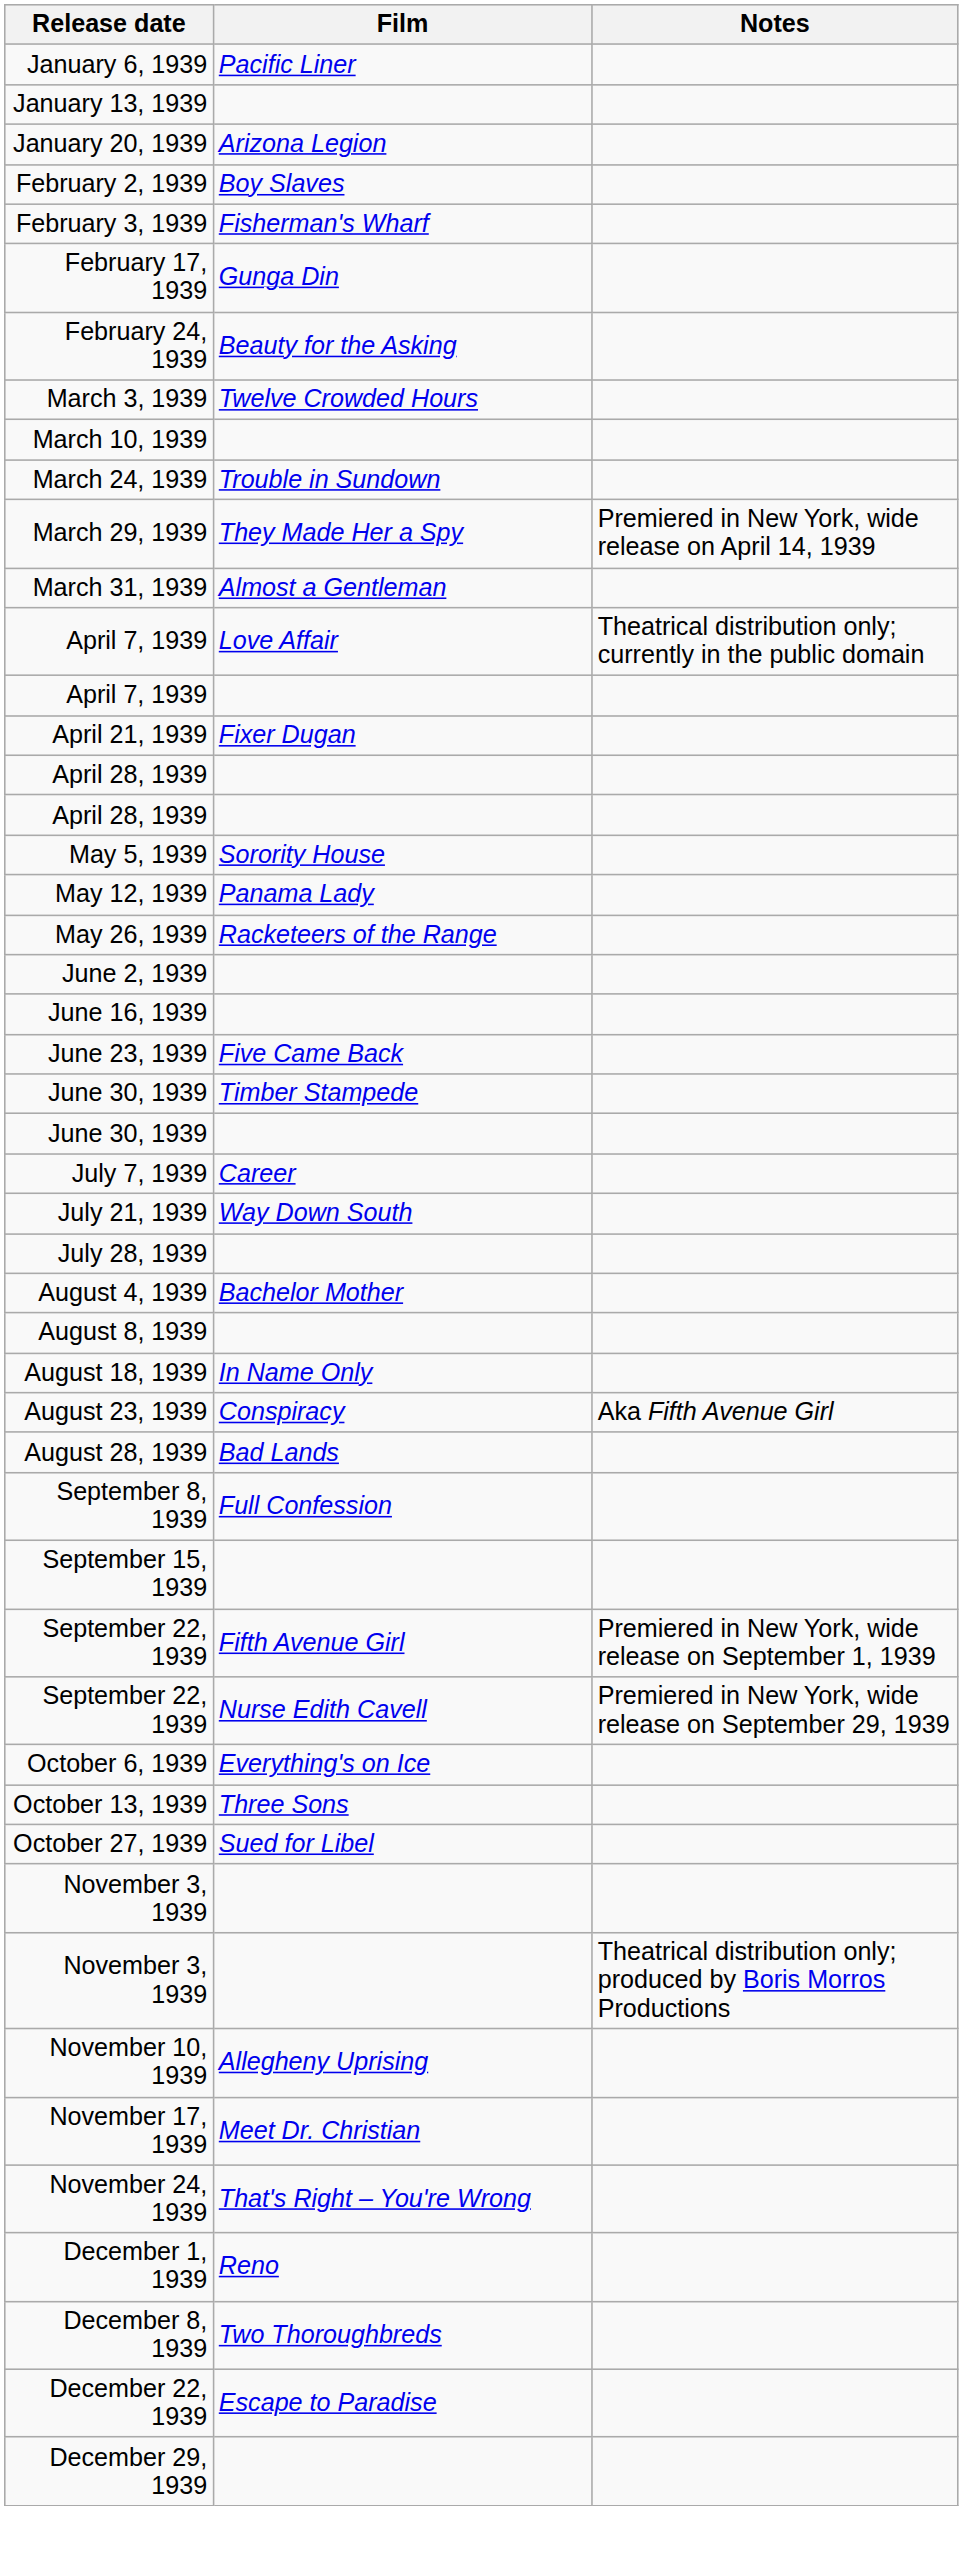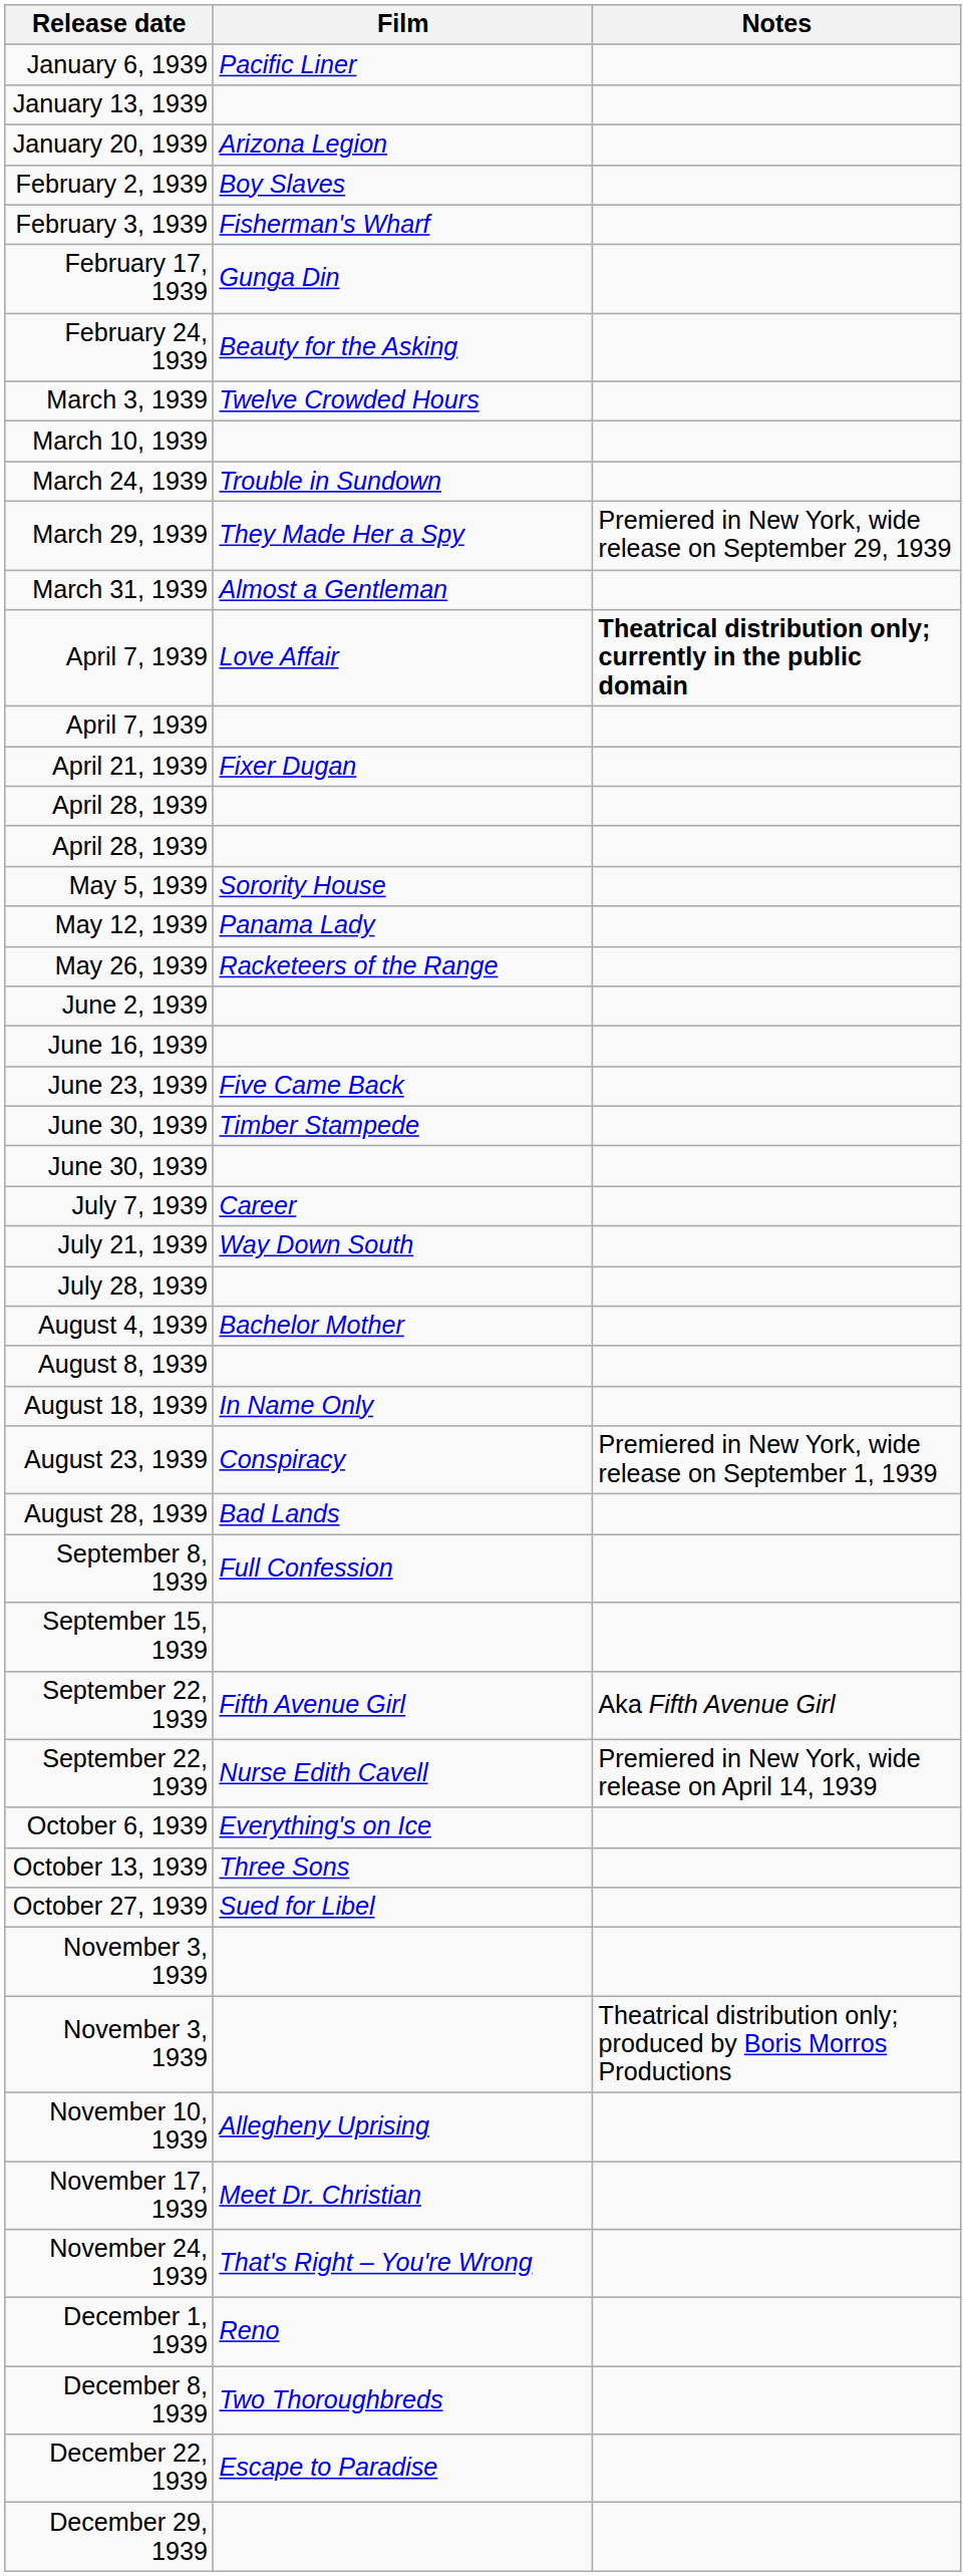March 29, 1939 | Notes: Premiered in New York, wide release on April 14, 1939 -> Premiered in New York, wide release on September 29, 1939
April 7, 1939 / Love Affair | Notes: normal -> bold
August 23, 1939 | Notes: Aka Fifth Avenue Girl -> Premiered in New York, wide release on September 1, 1939
September 22, 1939 / Fifth Avenue Girl | Notes: Premiered in New York, wide release on September 1, 1939 -> Aka Fifth Avenue Girl
September 22, 1939 / Nurse Edith Cavell | Notes: Premiered in New York, wide release on September 29, 1939 -> Premiered in New York, wide release on April 14, 1939
